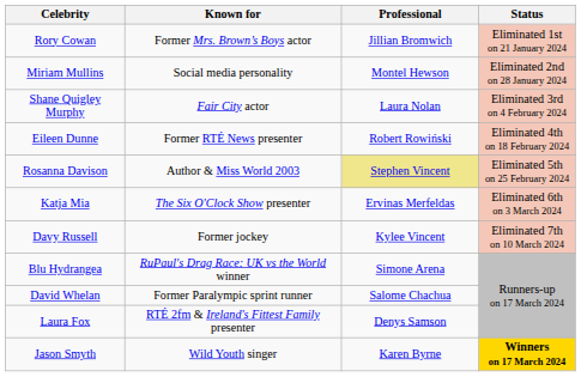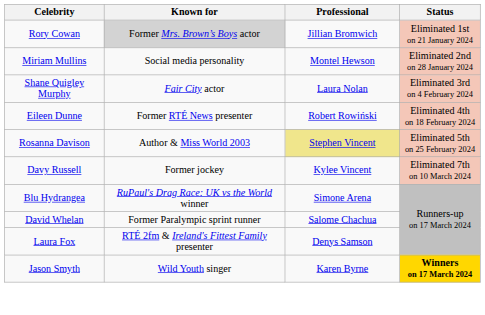Rory Cowan | Known for: no background -> lightgrey background
- row: Katja Mia | The Six O'Clock Show presenter | Ervinas Merfeldas | Eliminated 6th on 3 March 2024
